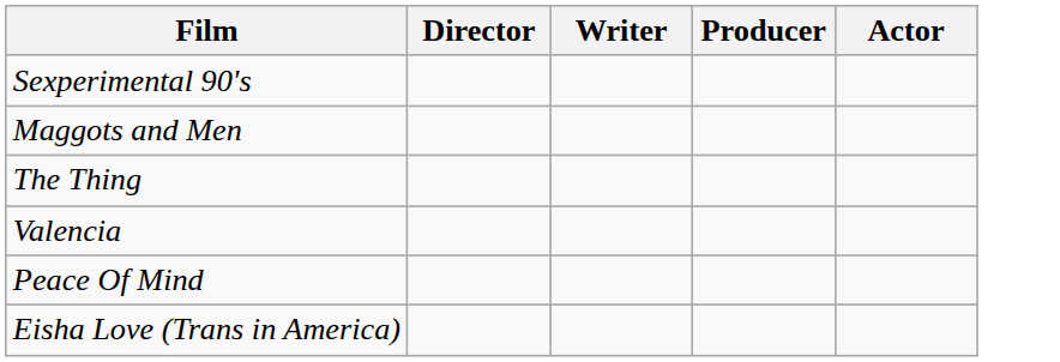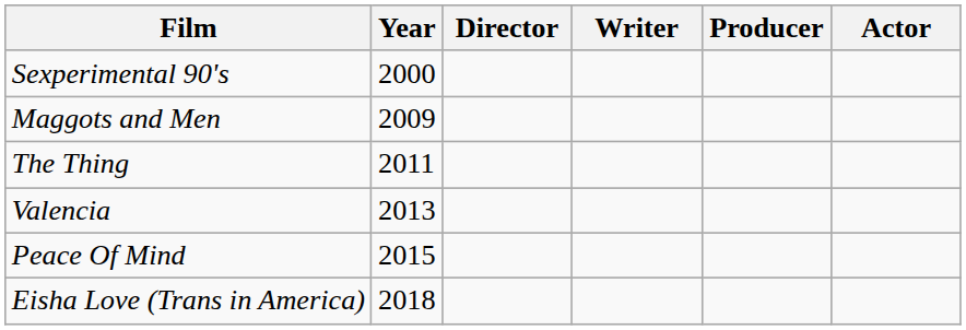+ column: Year | 2000 | 2009 | 2011 | 2013 | 2015 | 2018
